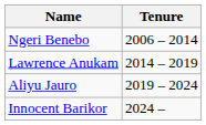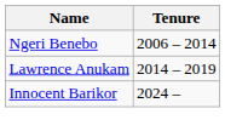- row: Aliyu Jauro | 2019 – 2024
